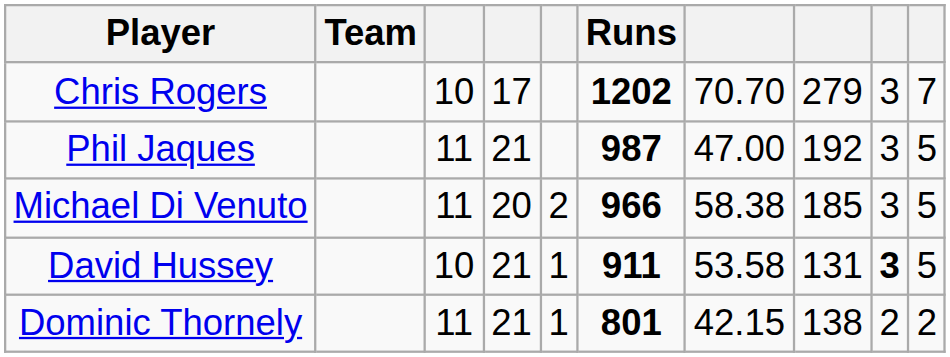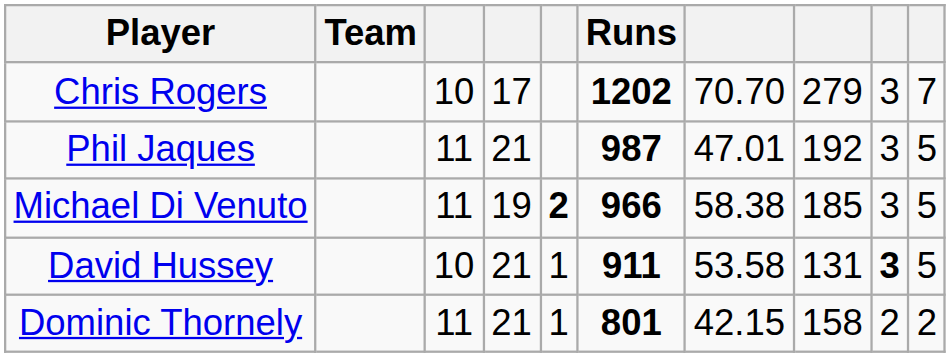Phil Jaques | column 7: 47.00 -> 47.01
Michael Di Venuto | column 4: 20 -> 19
Michael Di Venuto | column 5: normal -> bold
Dominic Thornely | column 8: 138 -> 158
